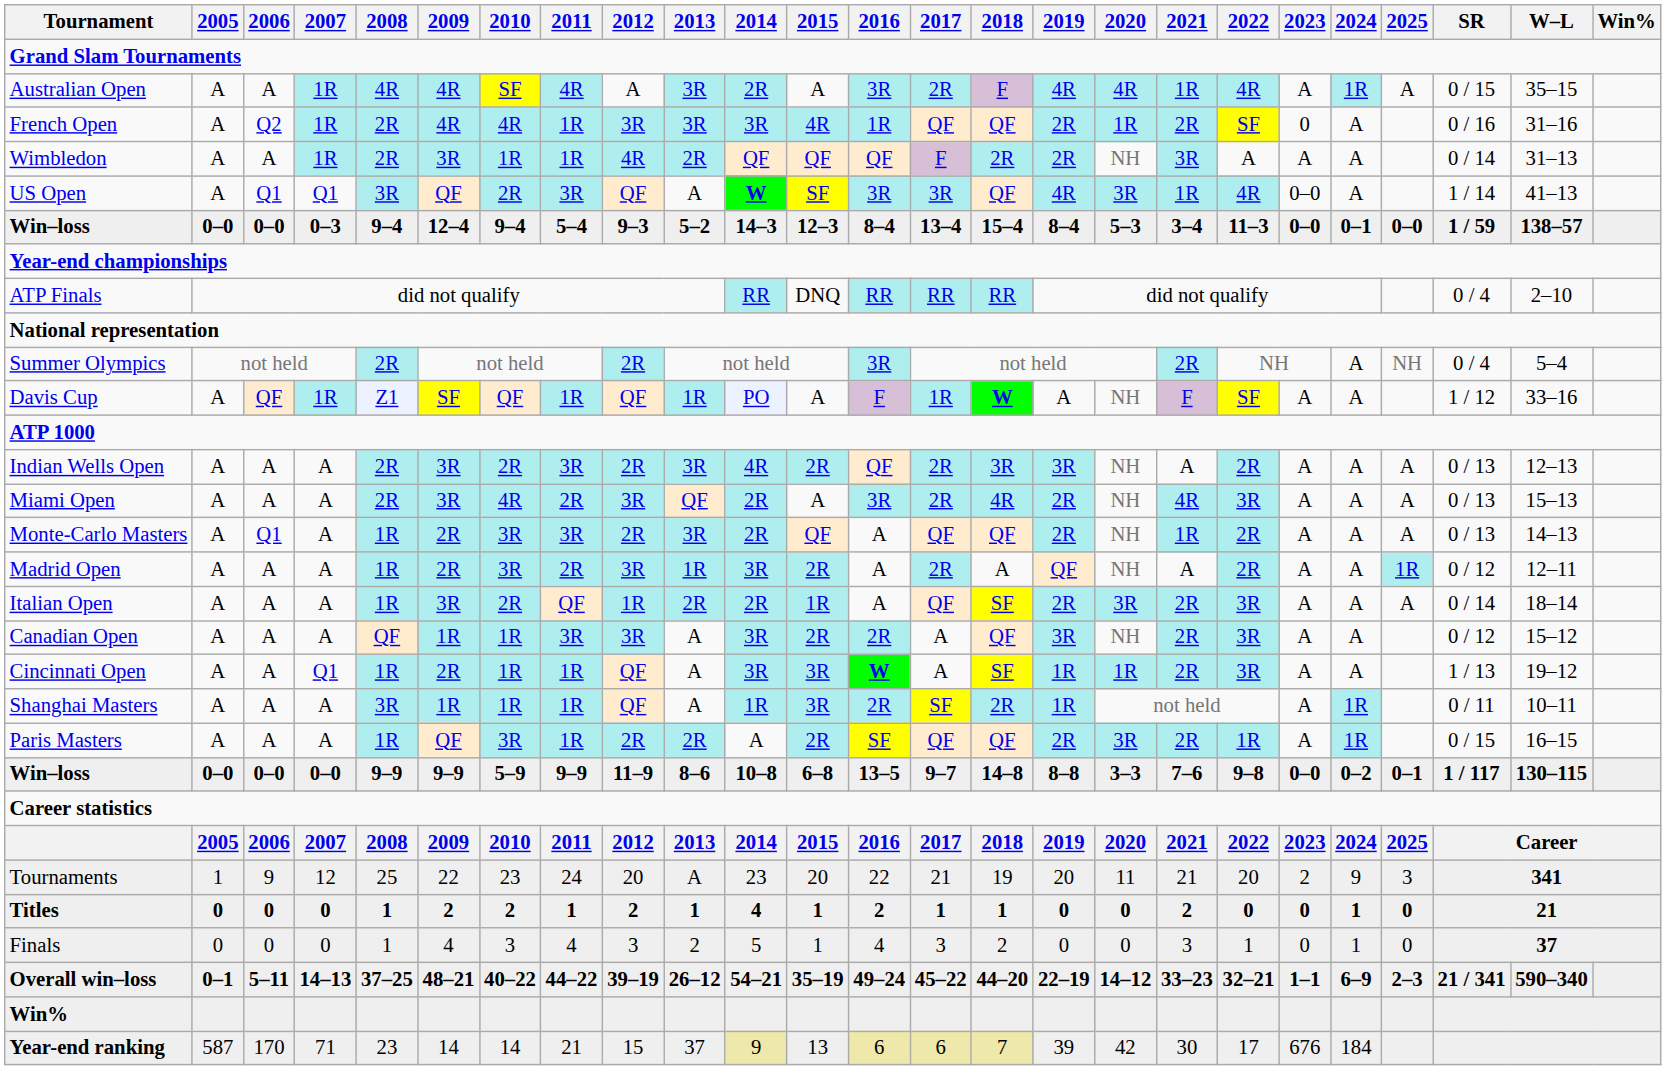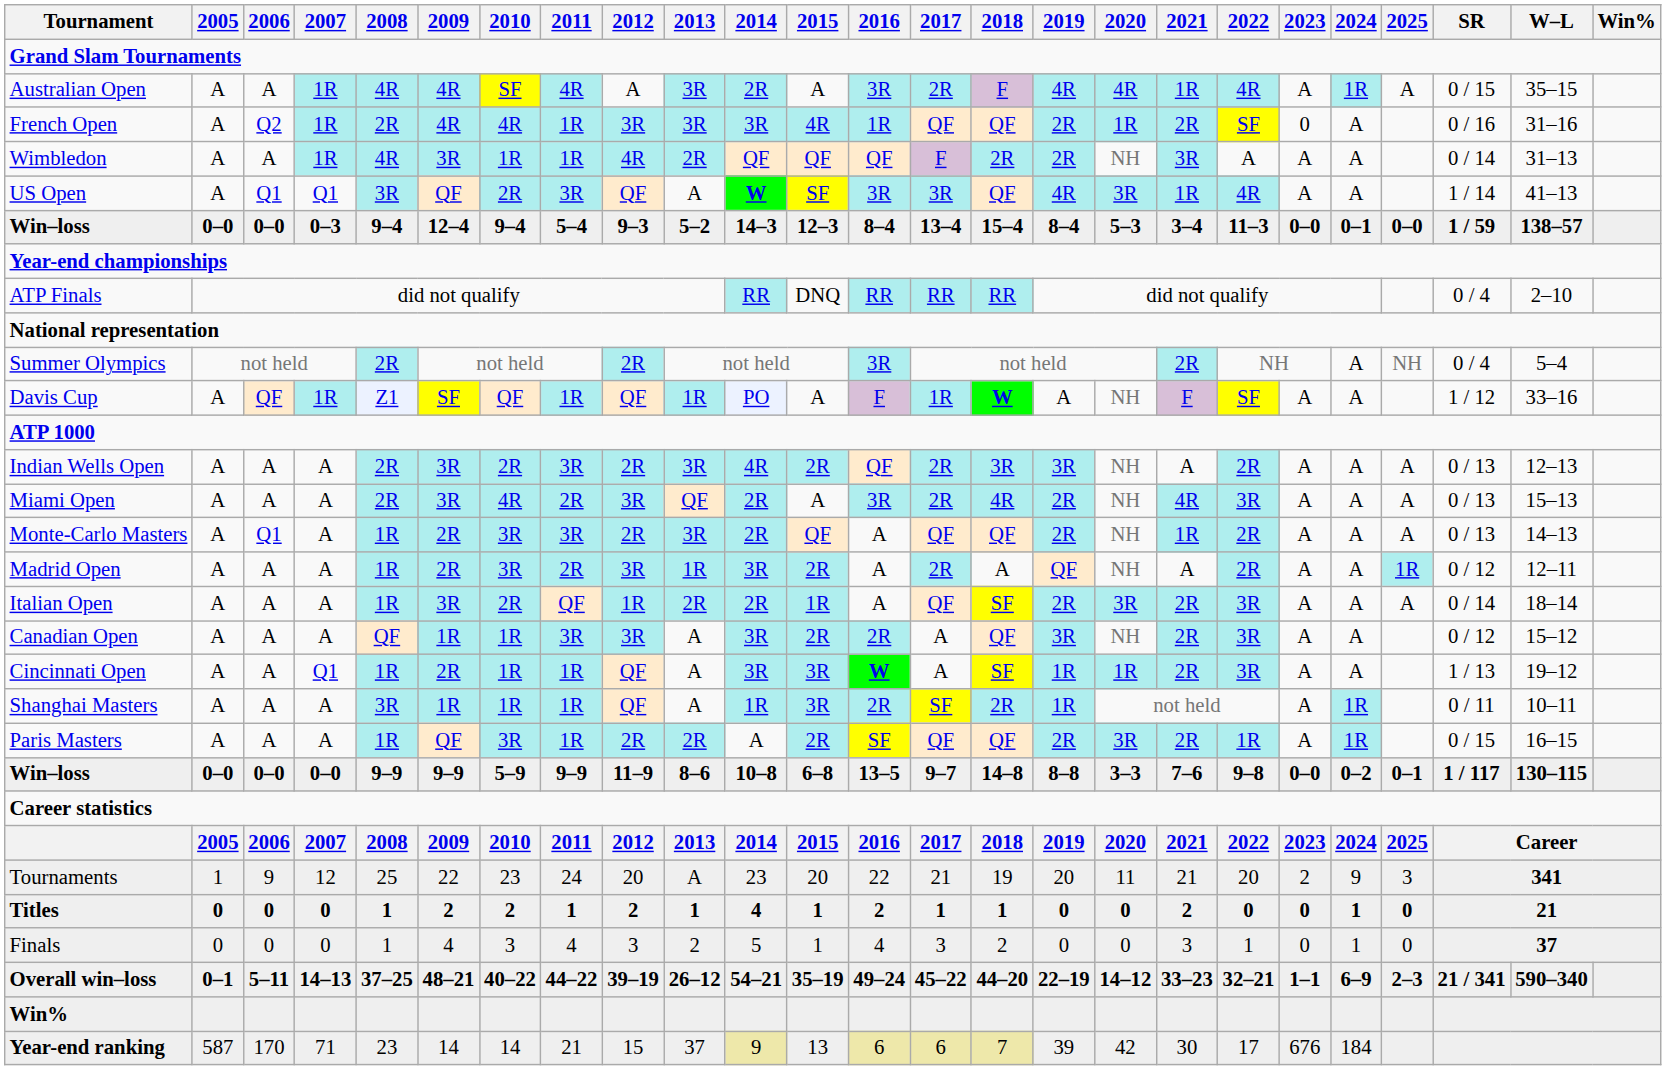Wimbledon | 2008: 2R -> 4R
US Open | 2023: 0–0 -> A
